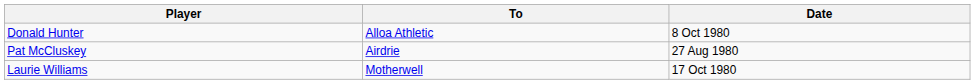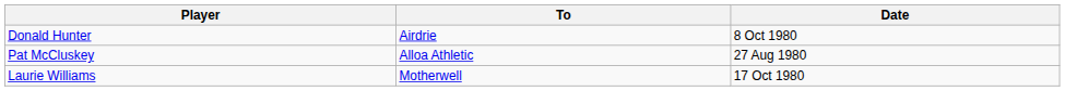Donald Hunter | To: Alloa Athletic -> Airdrie
Pat McCluskey | To: Airdrie -> Alloa Athletic
